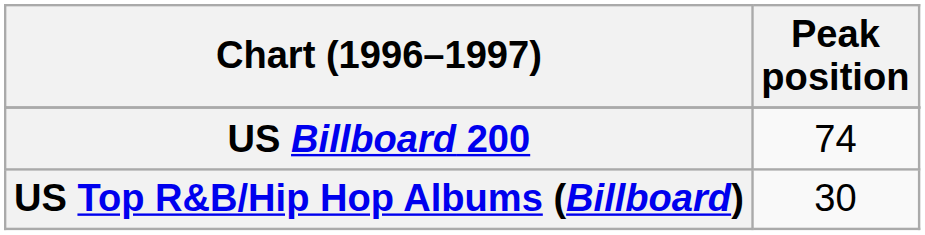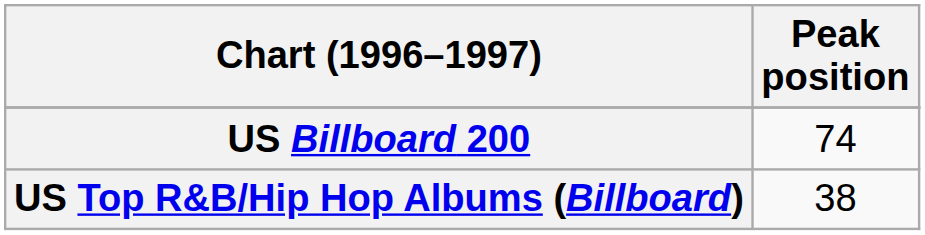US Top R&B/Hip Hop Albums (Billboard) | Peak position: 30 -> 38
